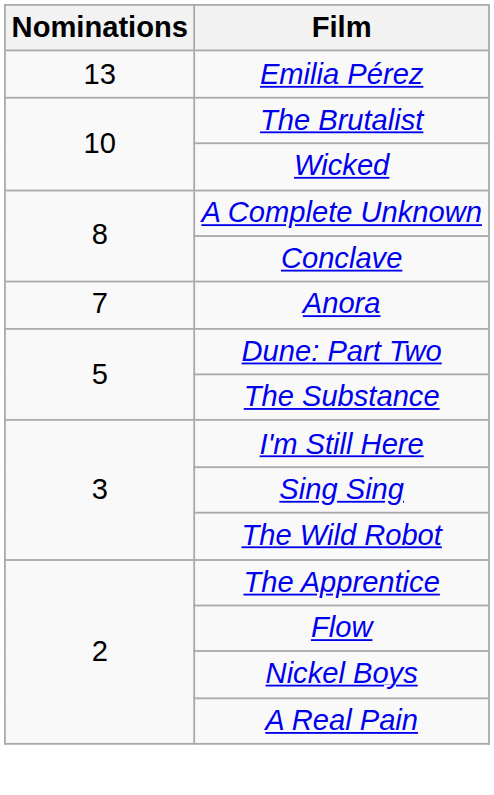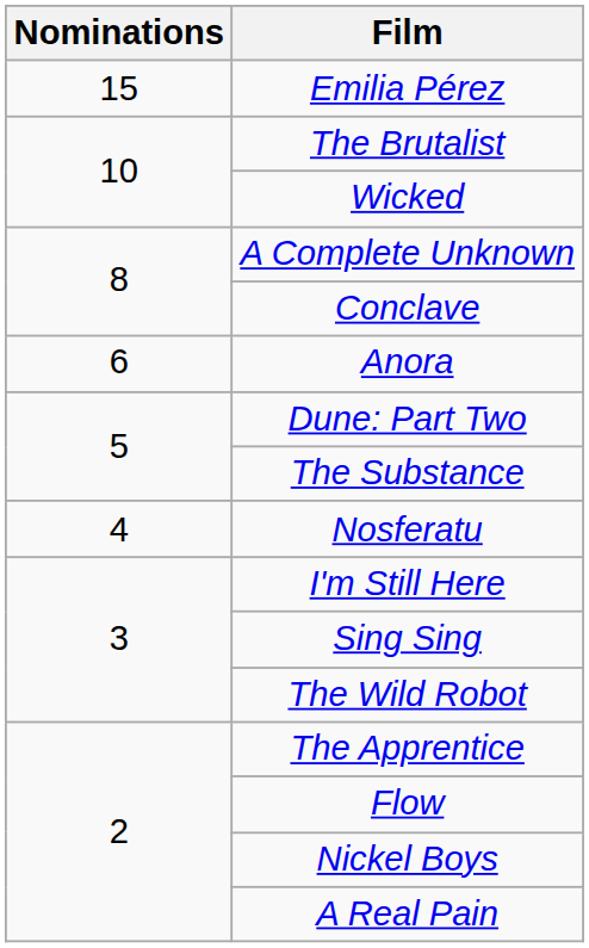Emilia Pérez | Nominations: 13 -> 15
Anora | Nominations: 7 -> 6
+ row: 4 | Nosferatu
